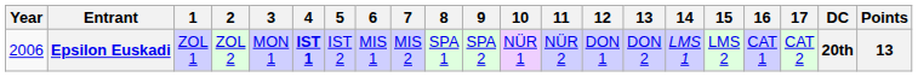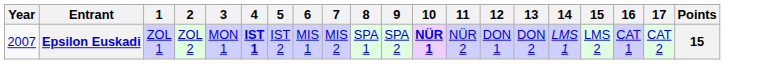- column: DC | 20th
Epsilon Euskadi | Year: 2006 -> 2007
Epsilon Euskadi | 10: normal -> bold
Epsilon Euskadi | Points: 13 -> 15
